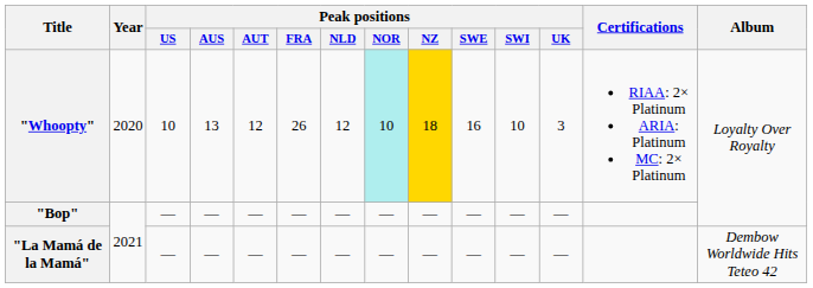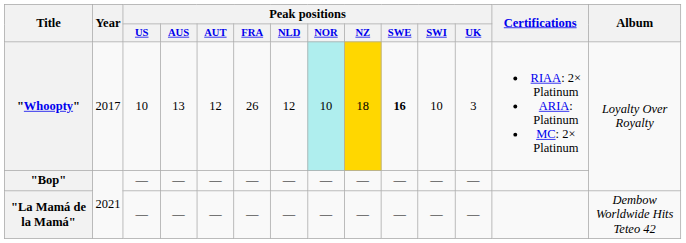"Whoopty" | Year: 2020 -> 2017
"Whoopty" | Peak positions / SWE: normal -> bold
